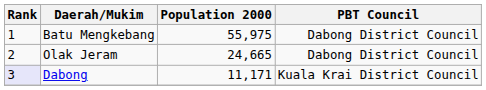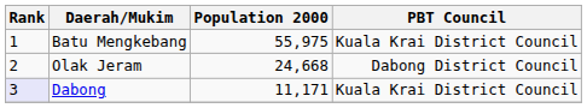Batu Mengkebang | PBT Council: Dabong District Council -> Kuala Krai District Council
Olak Jeram | Population 2000: 24,665 -> 24,668
